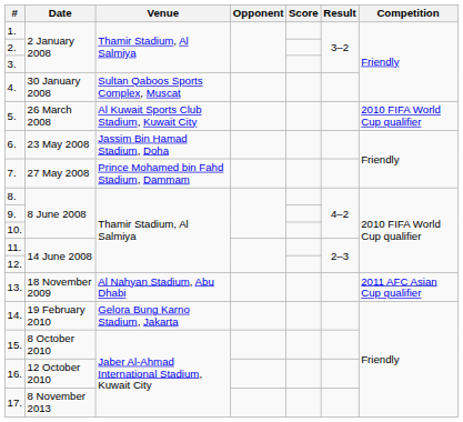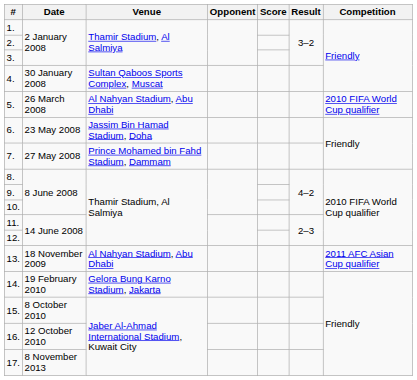5. | Venue: Al Kuwait Sports Club Stadium, Kuwait City -> Al Nahyan Stadium, Abu Dhabi
